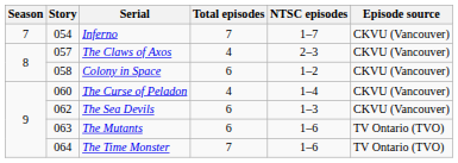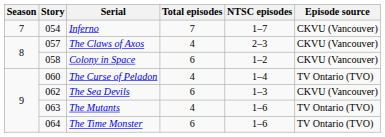The Curse of Peladon | Episode source: CKVU (Vancouver) -> TV Ontario (TVO)
The Mutants | Total episodes: 6 -> 4
The Time Monster | Total episodes: 7 -> 6
